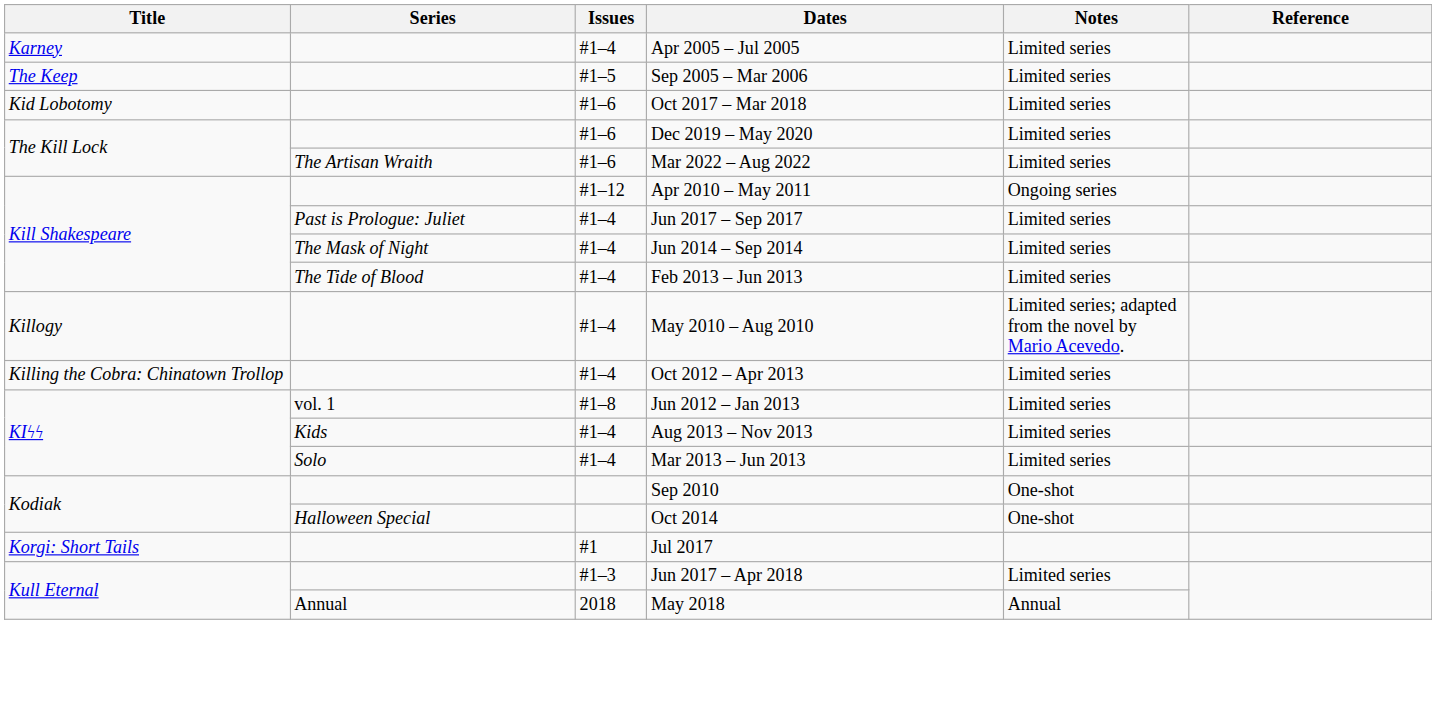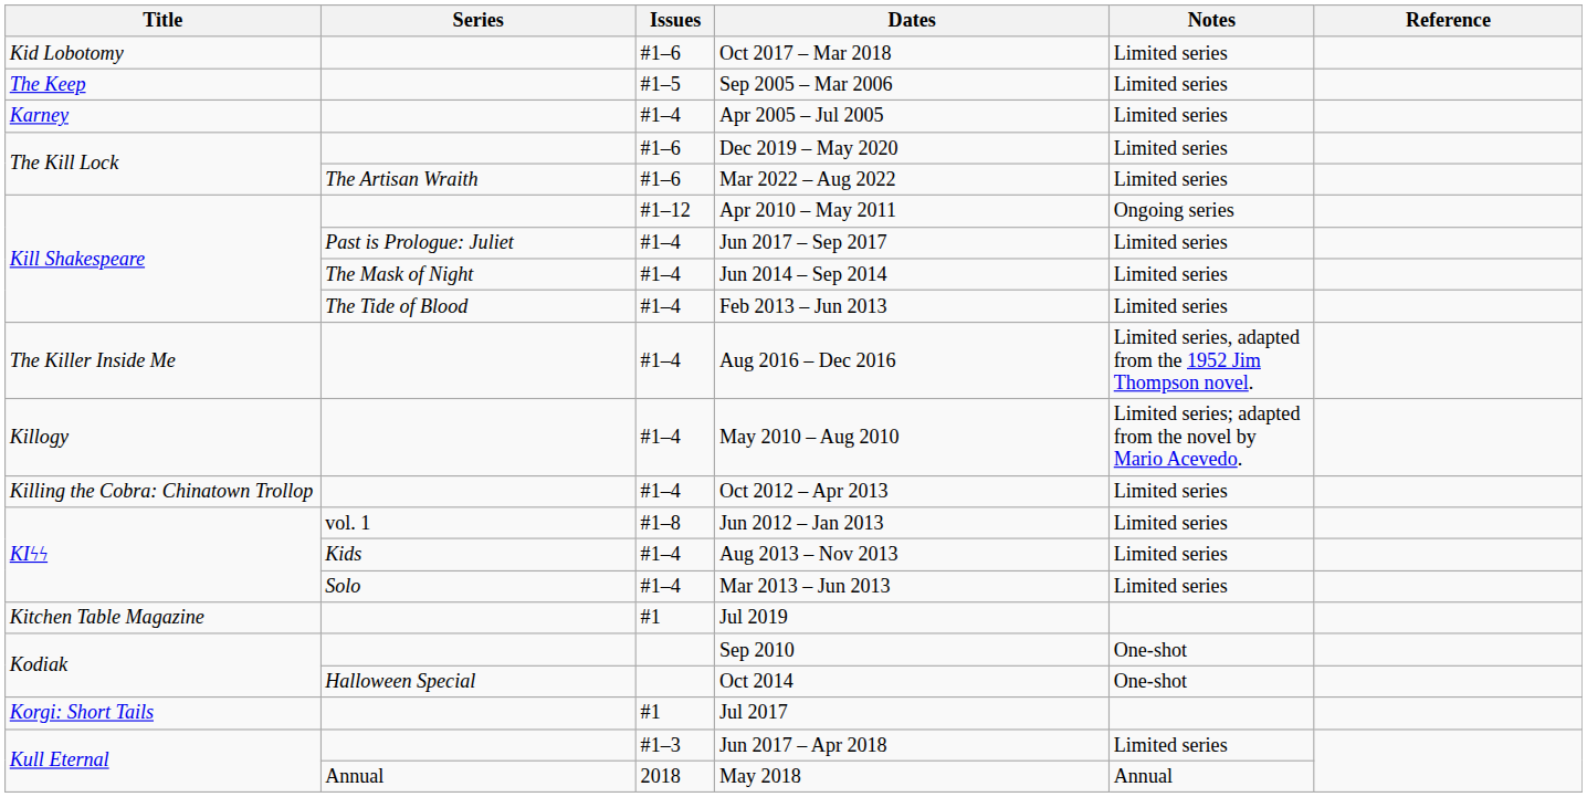rows swapped: Apr 2005 – Jul 2005 <-> Oct 2017 – Mar 2018
+ row: The Killer Inside Me | #1–4 | Aug 2016 – Dec 2016 | Limited series, adapted from the 1952 Jim Thompson novel.
+ row: Kitchen Table Magazine | #1 | Jul 2019
